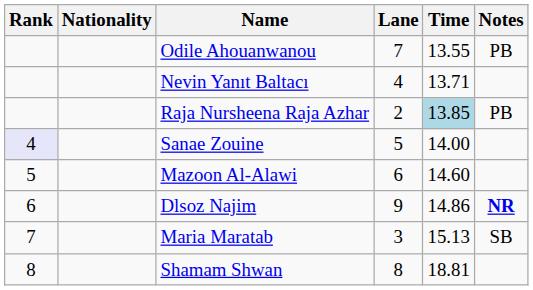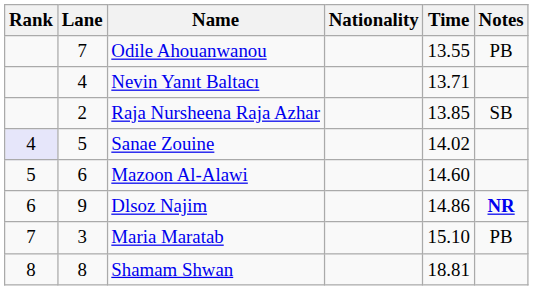columns swapped: Lane <-> Nationality
Raja Nursheena Raja Azhar | Time: lightblue background -> no background
Raja Nursheena Raja Azhar | Notes: PB -> SB
Sanae Zouine | Time: 14.00 -> 14.02
Maria Maratab | Time: 15.13 -> 15.10
Maria Maratab | Notes: SB -> PB
